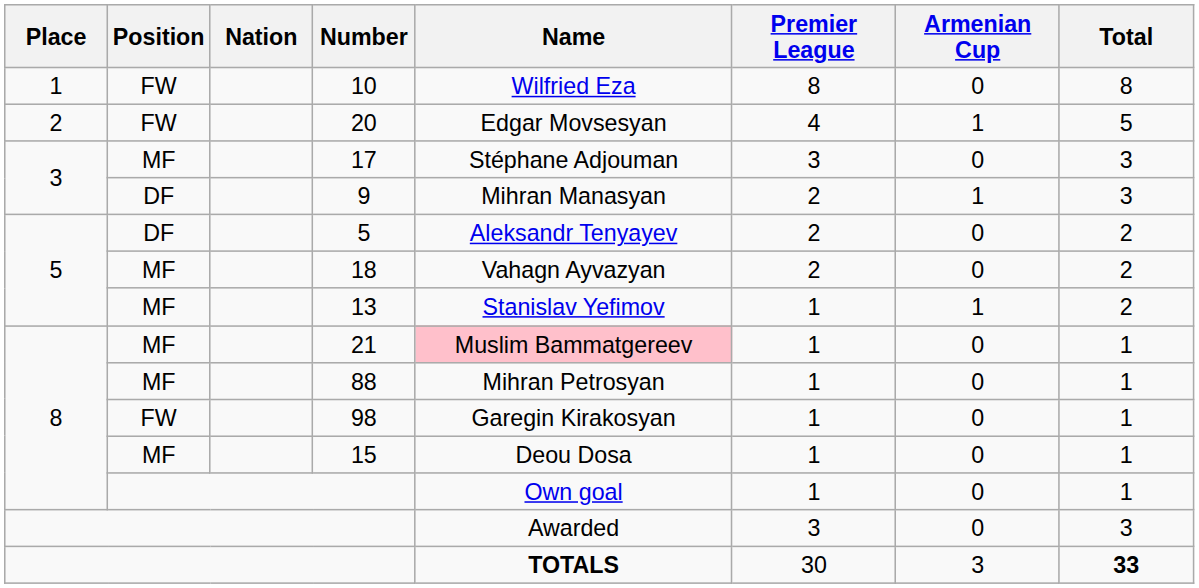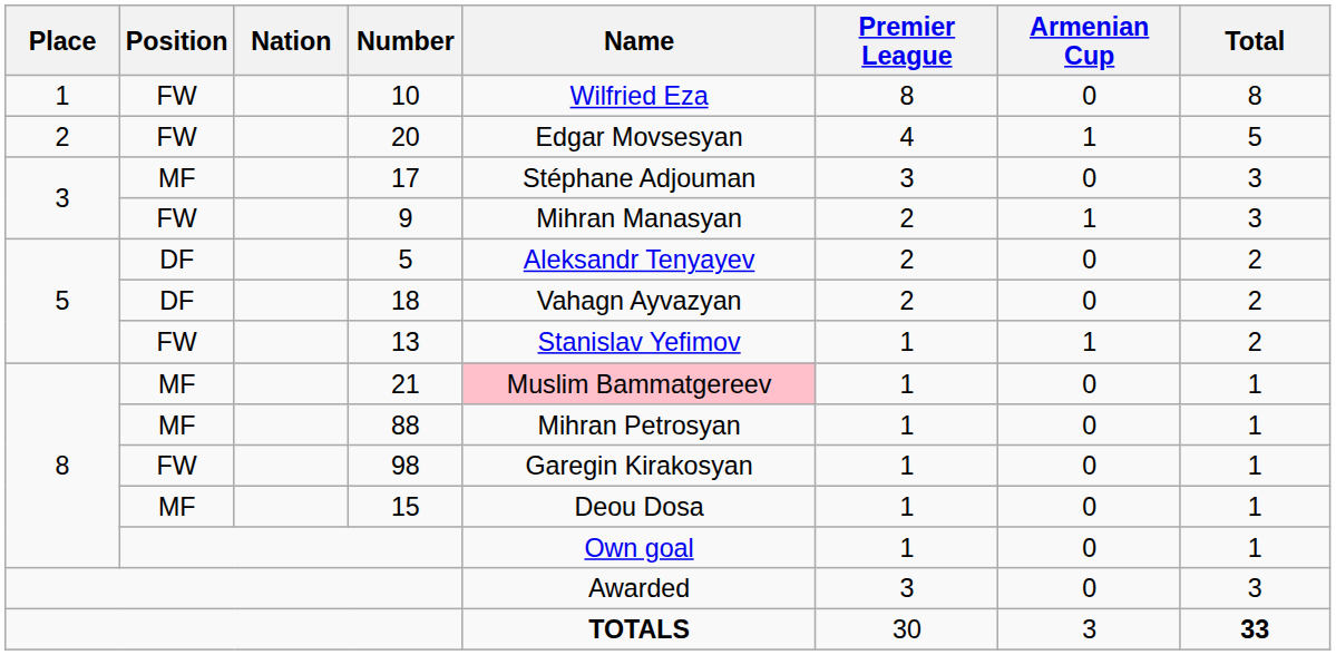9 | Position: DF -> FW
18 | Position: MF -> DF
13 | Position: MF -> FW
